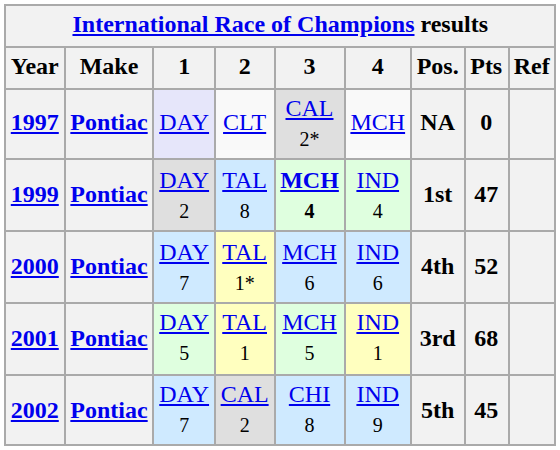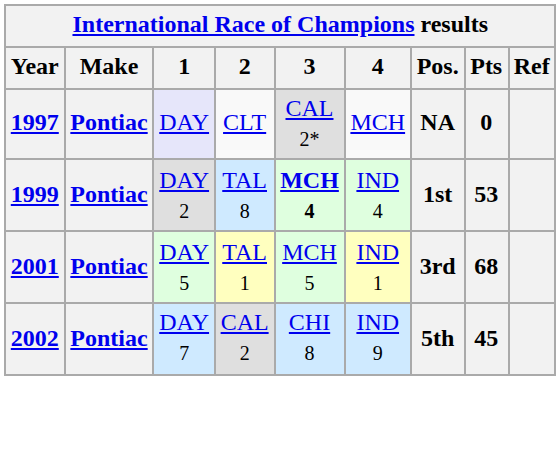1999 | Pts: 47 -> 53
- row: 2000 | Pontiac | DAY 7 | TAL 1* | MCH 6 | IND 6 | 4th | 52
